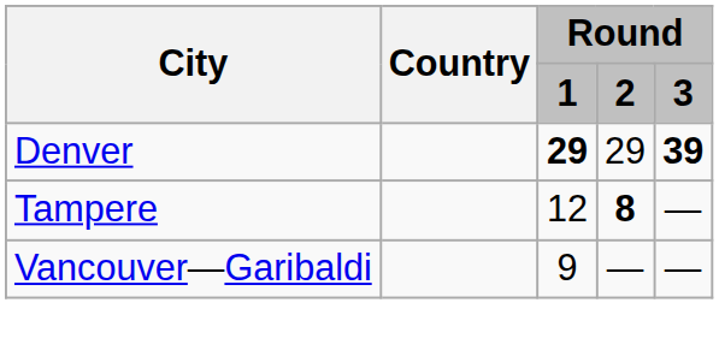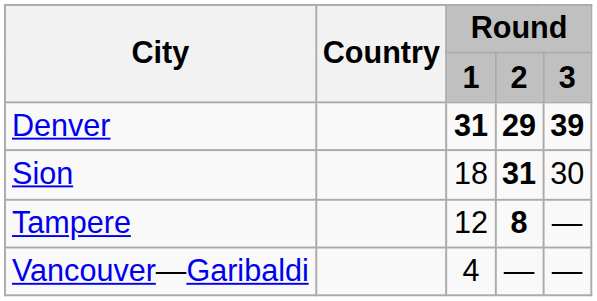Denver | Round / 1: 29 -> 31
Denver | Round / 2: normal -> bold
+ row: Sion | 18 | 31 | 30
Vancouver—Garibaldi | Round / 1: 9 -> 4
